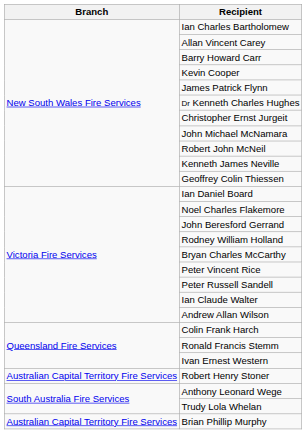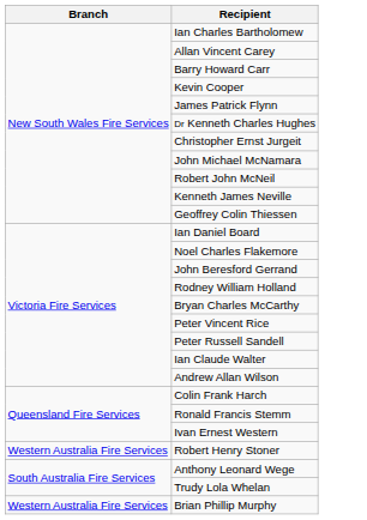Robert Henry Stoner | Branch: Australian Capital Territory Fire Services -> Western Australia Fire Services
Brian Phillip Murphy | Branch: Australian Capital Territory Fire Services -> Western Australia Fire Services
